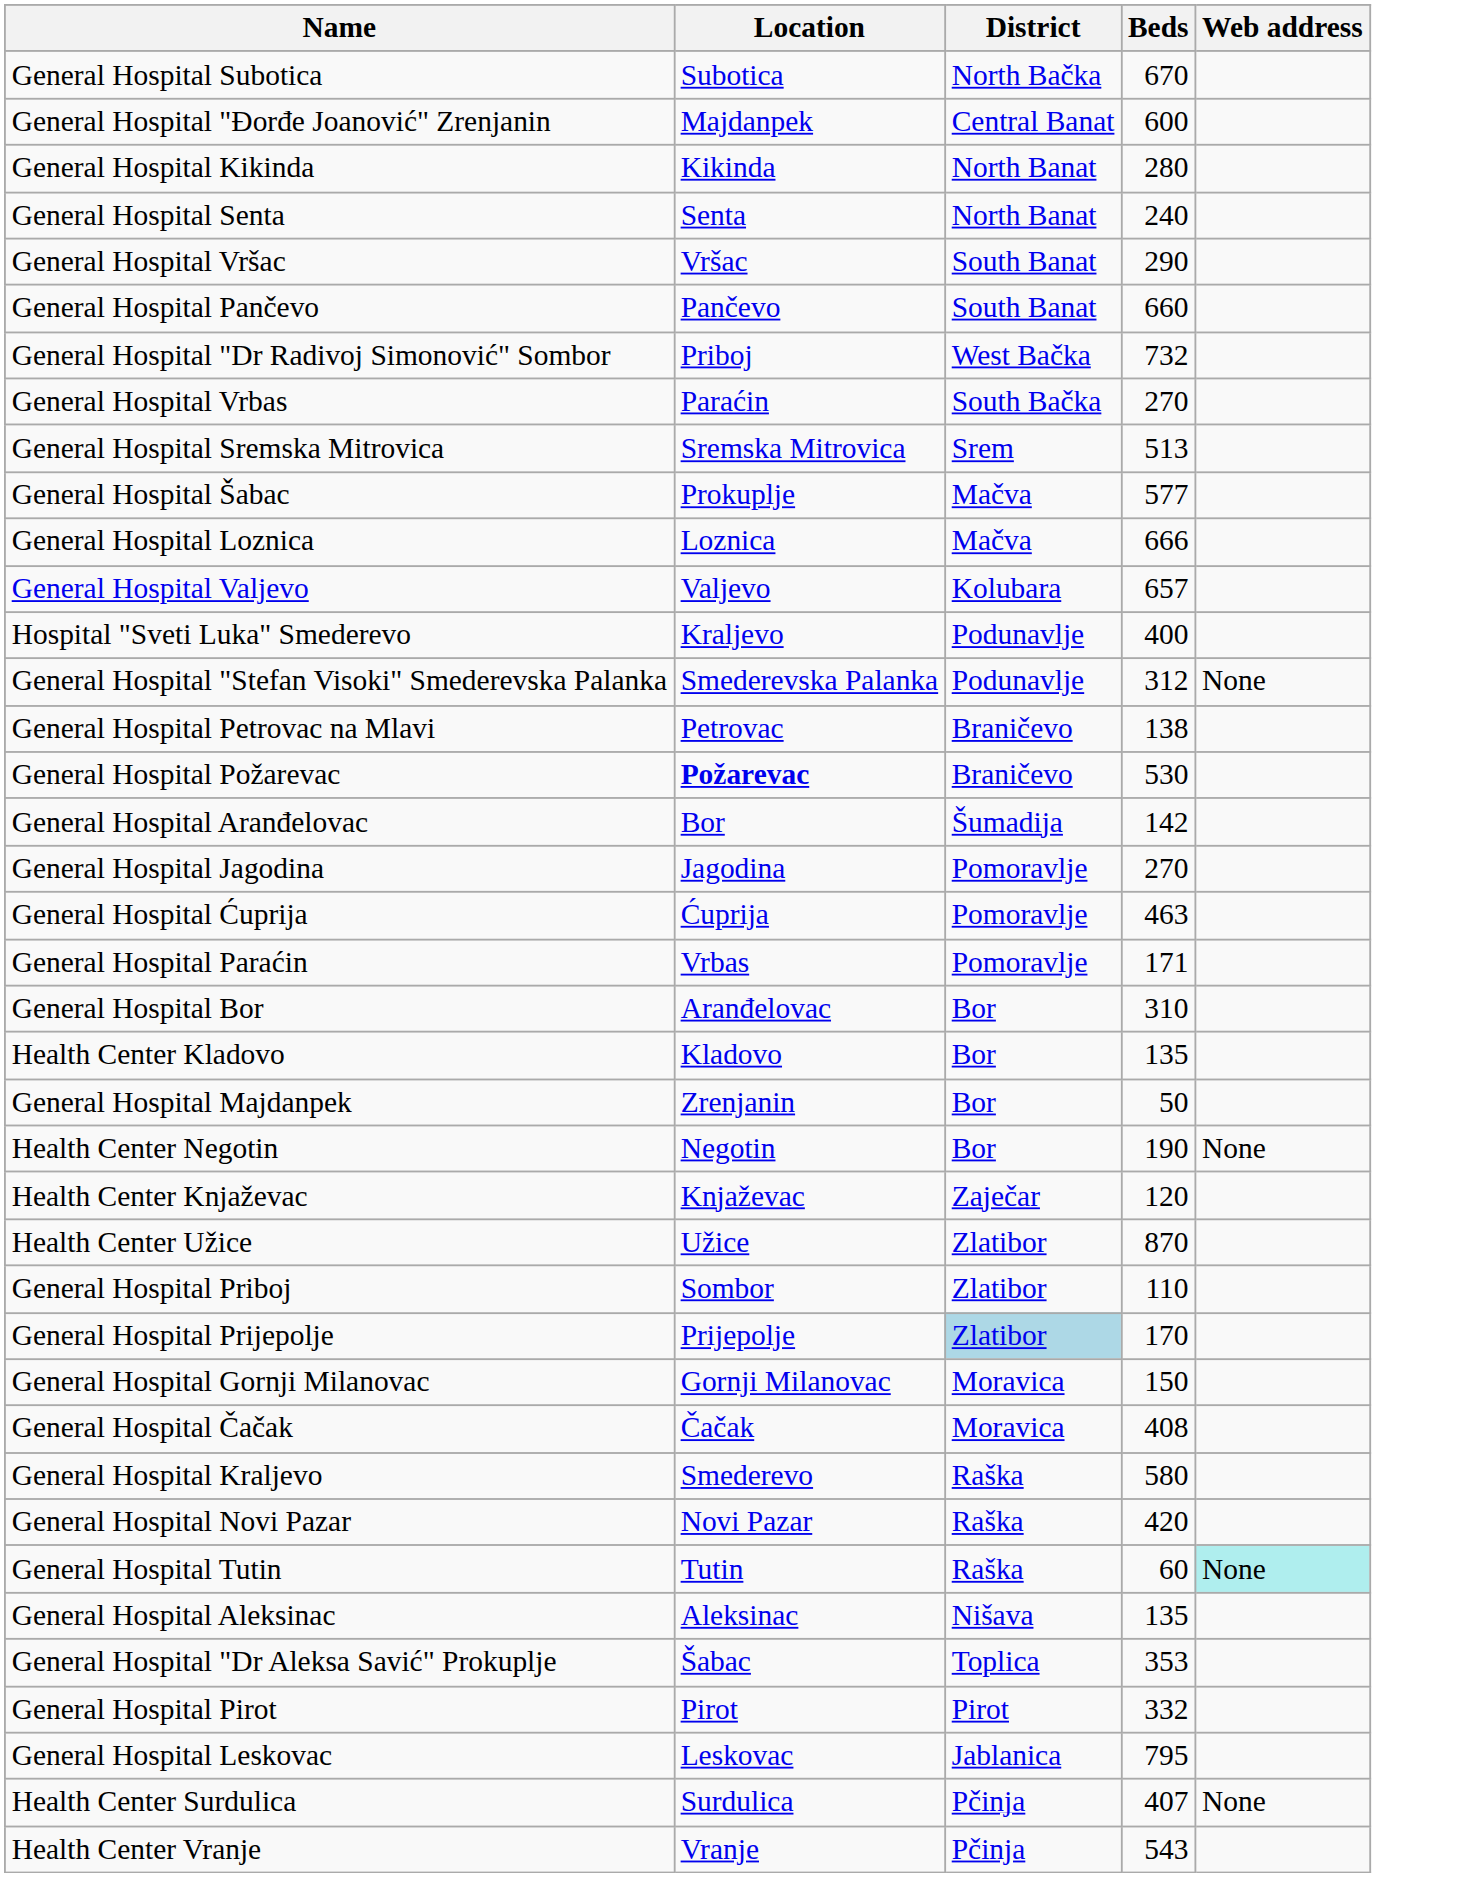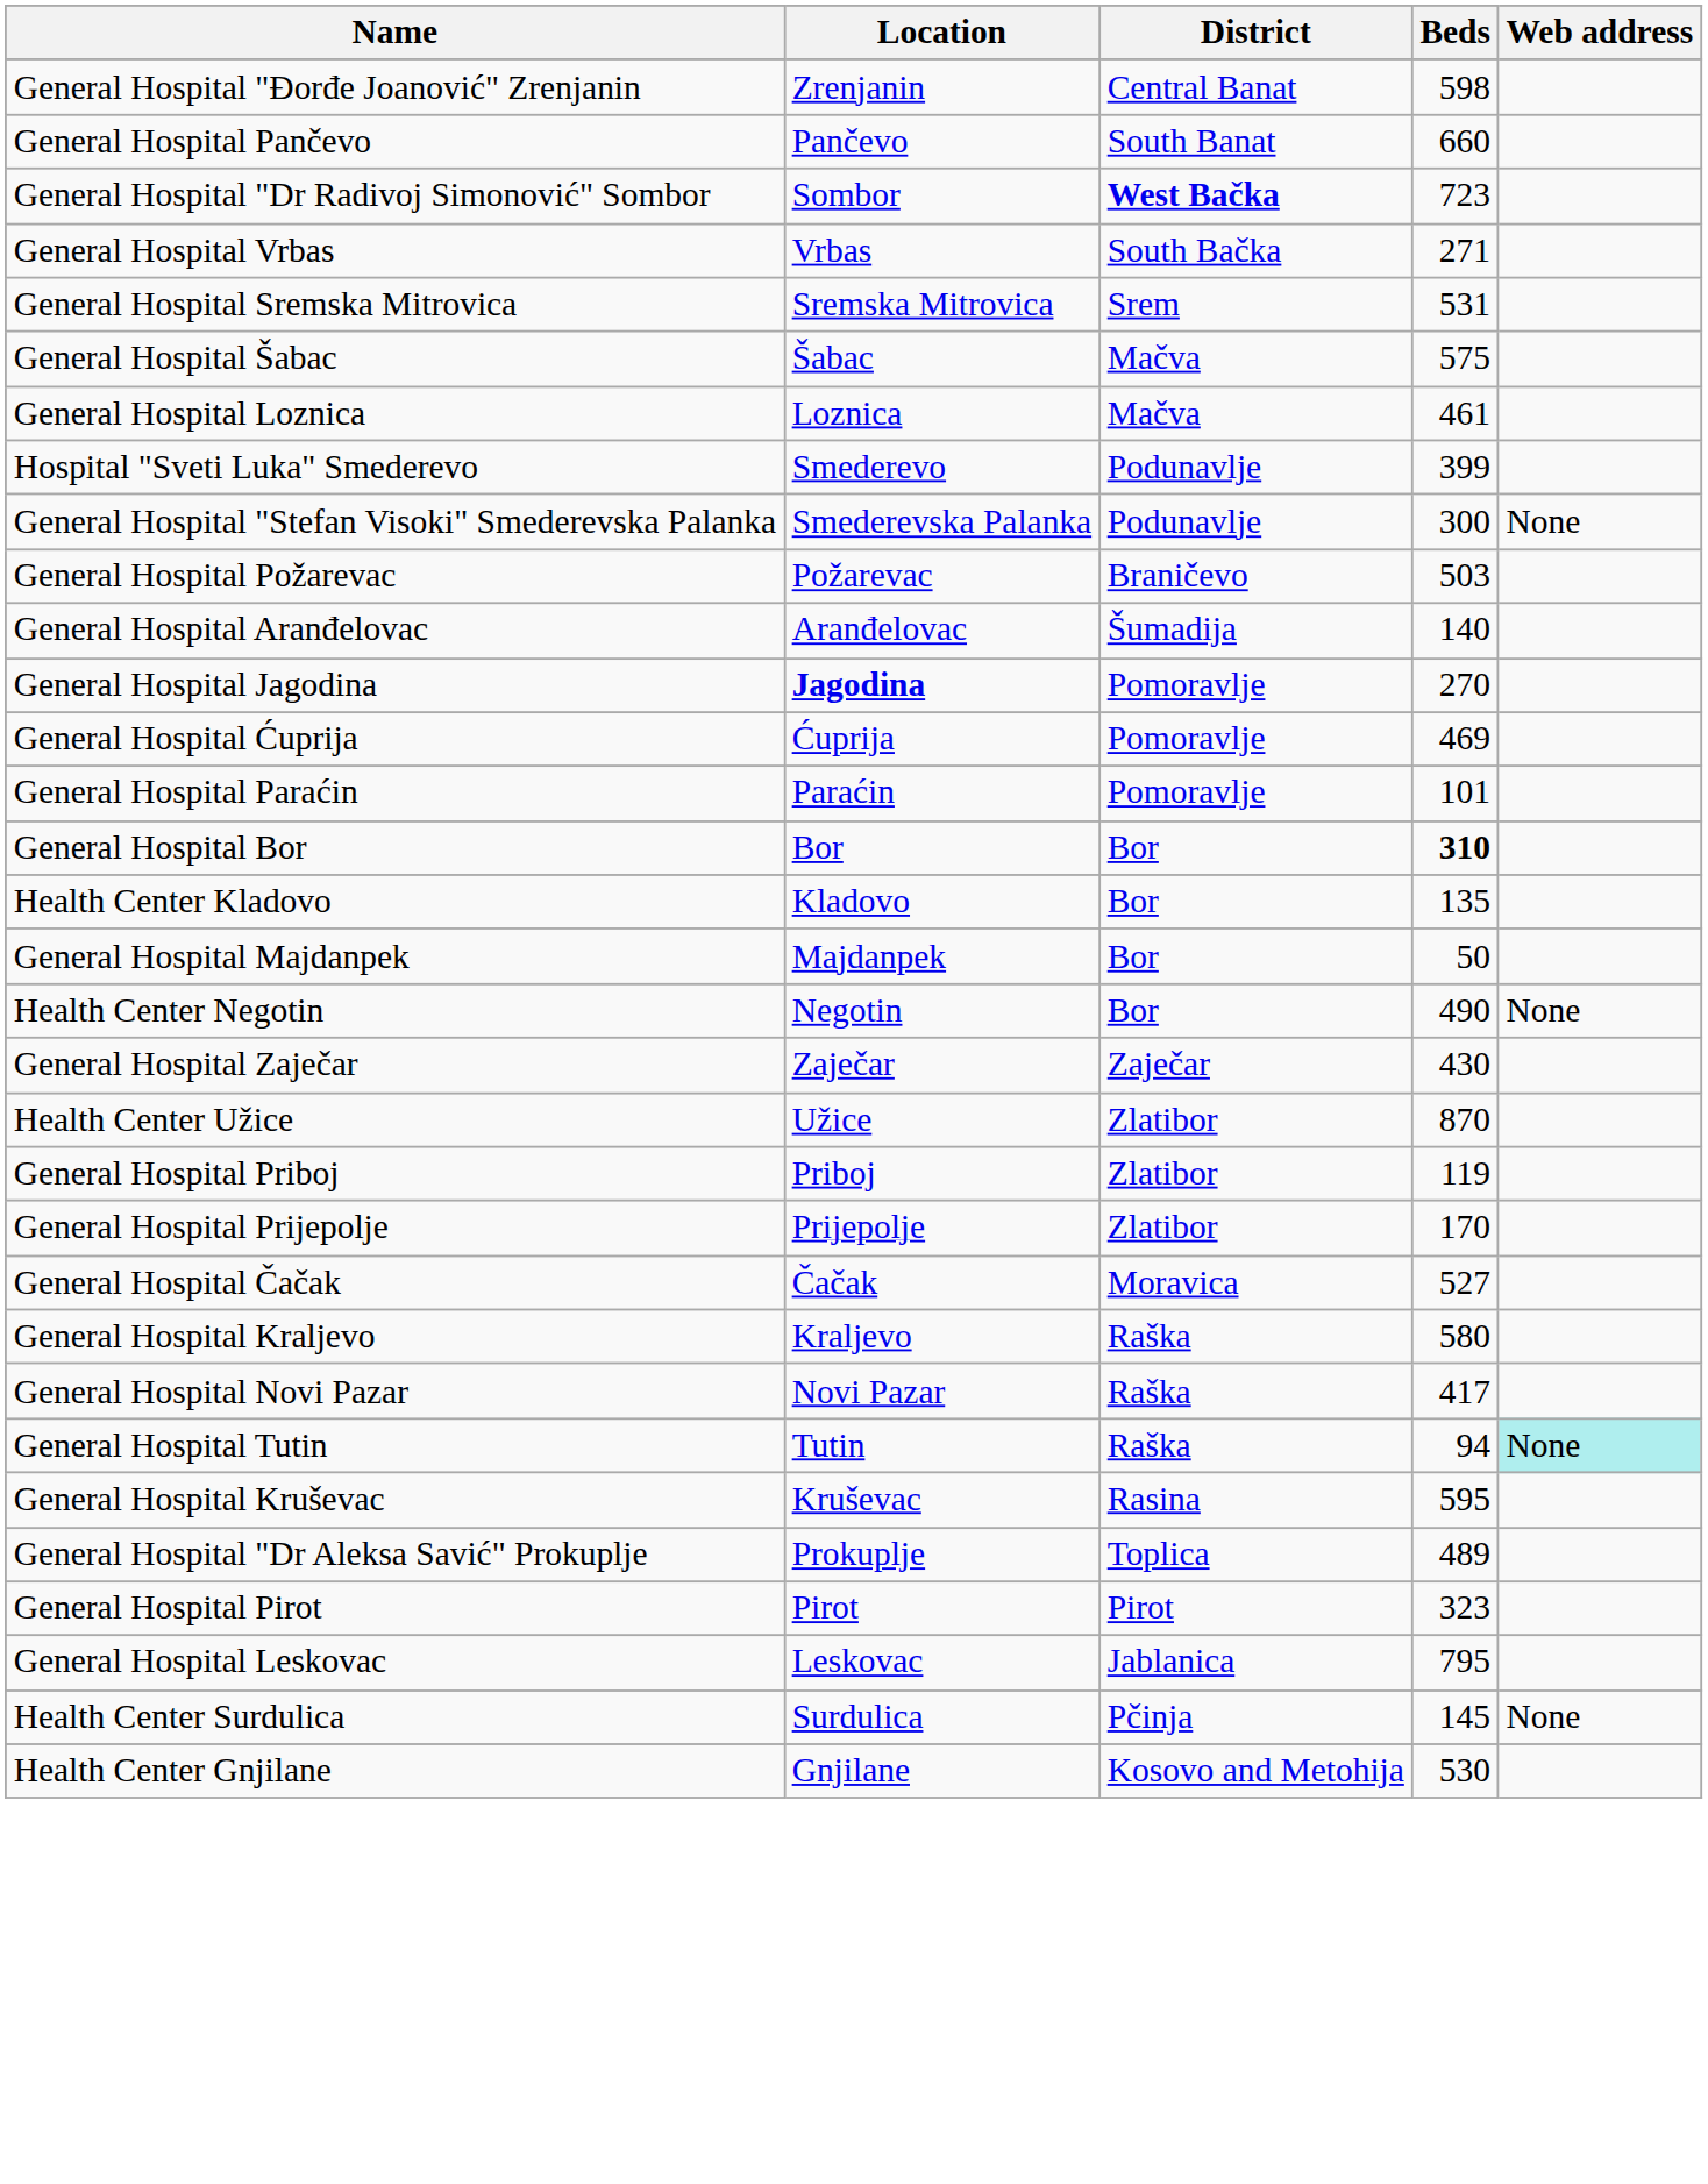- row: General Hospital Subotica | Subotica | North Bačka | 670
General Hospital "Đorđe Joanović" Zrenjanin | Location: Majdanpek -> Zrenjanin
General Hospital "Đorđe Joanović" Zrenjanin | Beds: 600 -> 598
- row: General Hospital Kikinda | Kikinda | North Banat | 280
- row: General Hospital Senta | Senta | North Banat | 240
- row: General Hospital Vršac | Vršac | South Banat | 290
General Hospital "Dr Radivoj Simonović" Sombor | Location: Priboj -> Sombor
General Hospital "Dr Radivoj Simonović" Sombor | District: normal -> bold
General Hospital "Dr Radivoj Simonović" Sombor | Beds: 732 -> 723
General Hospital Vrbas | Location: Paraćin -> Vrbas
General Hospital Vrbas | Beds: 270 -> 271
General Hospital Sremska Mitrovica | Beds: 513 -> 531
General Hospital Šabac | Location: Prokuplje -> Šabac
General Hospital Šabac | Beds: 577 -> 575
General Hospital Loznica | Beds: 666 -> 461
- row: General Hospital Valjevo | Valjevo | Kolubara | 657
Hospital "Sveti Luka" Smederevo | Location: Kraljevo -> Smederevo
Hospital "Sveti Luka" Smederevo | Beds: 400 -> 399
General Hospital "Stefan Visoki" Smederevska Palanka | Beds: 312 -> 300
- row: General Hospital Petrovac na Mlavi | Petrovac | Braničevo | 138
General Hospital Požarevac | Location: bold -> normal
General Hospital Požarevac | Beds: 530 -> 503
General Hospital Aranđelovac | Location: Bor -> Aranđelovac
General Hospital Aranđelovac | Beds: 142 -> 140
General Hospital Jagodina | Location: normal -> bold
General Hospital Ćuprija | Beds: 463 -> 469
General Hospital Paraćin | Location: Vrbas -> Paraćin
General Hospital Paraćin | Beds: 171 -> 101
General Hospital Bor | Location: Aranđelovac -> Bor
General Hospital Bor | Beds: normal -> bold
General Hospital Majdanpek | Location: Zrenjanin -> Majdanpek
Health Center Negotin | Beds: 190 -> 490
+ row: General Hospital Zaječar | Zaječar | Zaječar | 430
- row: Health Center Knjaževac | Knjaževac | Zaječar | 120
General Hospital Priboj | Location: Sombor -> Priboj
General Hospital Priboj | Beds: 110 -> 119
General Hospital Prijepolje | District: lightblue background -> no background
- row: General Hospital Gornji Milanovac | Gornji Milanovac | Moravica | 150
General Hospital Čačak | Beds: 408 -> 527
General Hospital Kraljevo | Location: Smederevo -> Kraljevo
General Hospital Novi Pazar | Beds: 420 -> 417
General Hospital Tutin | Beds: 60 -> 94
+ row: General Hospital Kruševac | Kruševac | Rasina | 595
- row: General Hospital Aleksinac | Aleksinac | Nišava | 135
General Hospital "Dr Aleksa Savić" Prokuplje | Location: Šabac -> Prokuplje
General Hospital "Dr Aleksa Savić" Prokuplje | Beds: 353 -> 489
General Hospital Pirot | Beds: 332 -> 323
Health Center Surdulica | Beds: 407 -> 145
- row: Health Center Vranje | Vranje | Pčinja | 543
+ row: Health Center Gnjilane | Gnjilane | Kosovo and Metohija | 530
